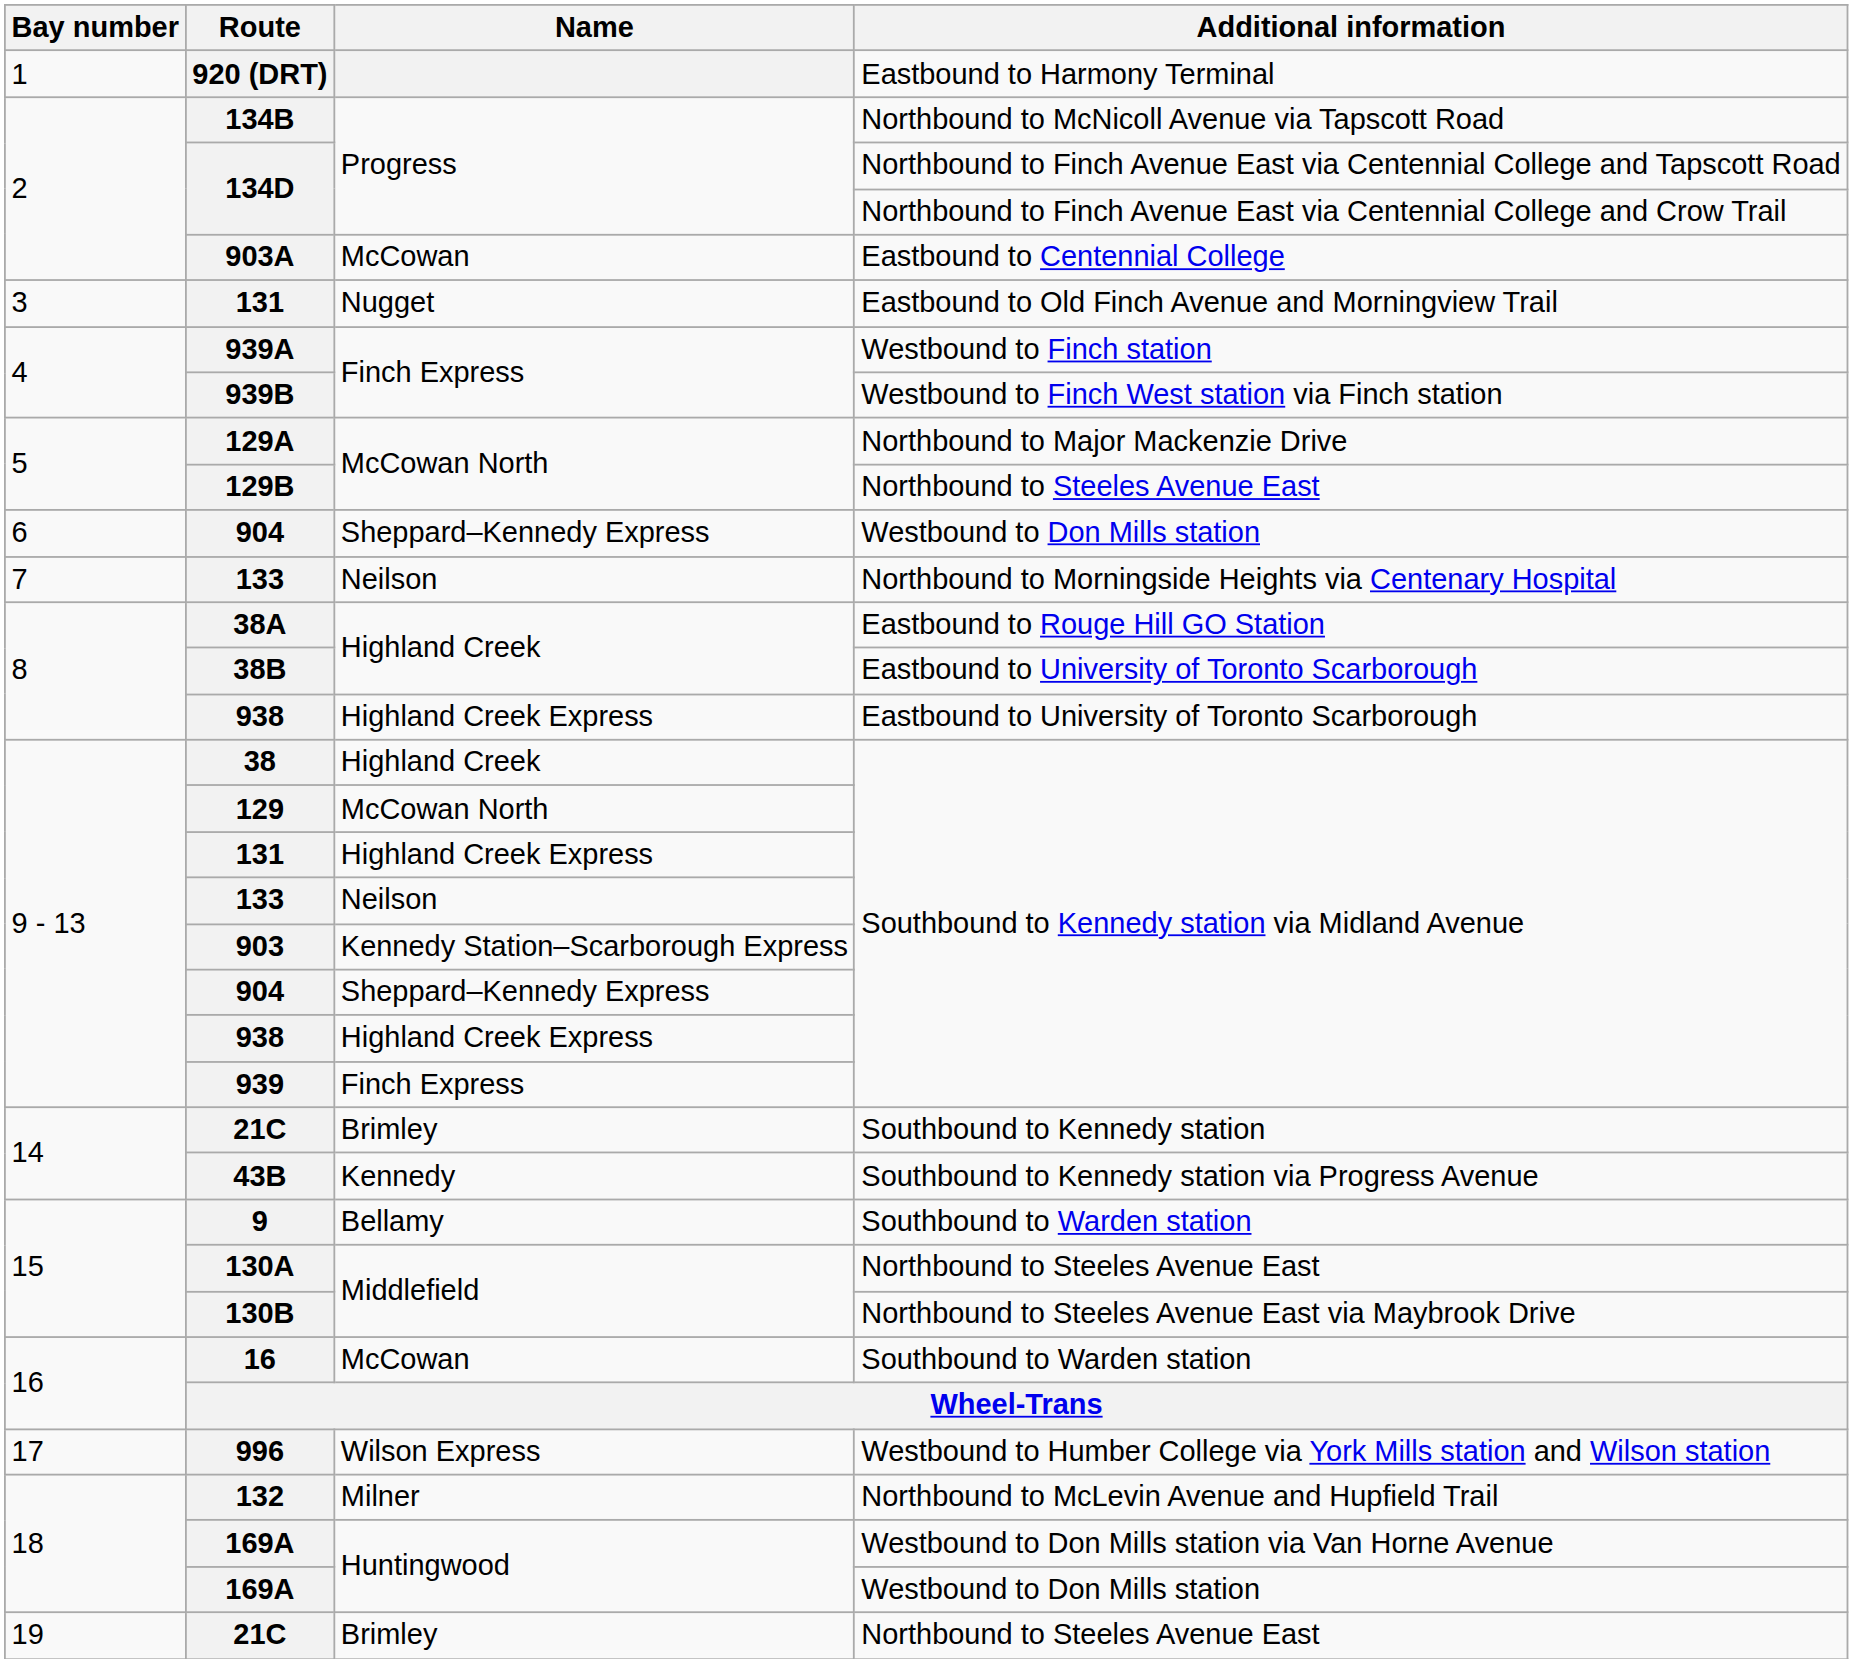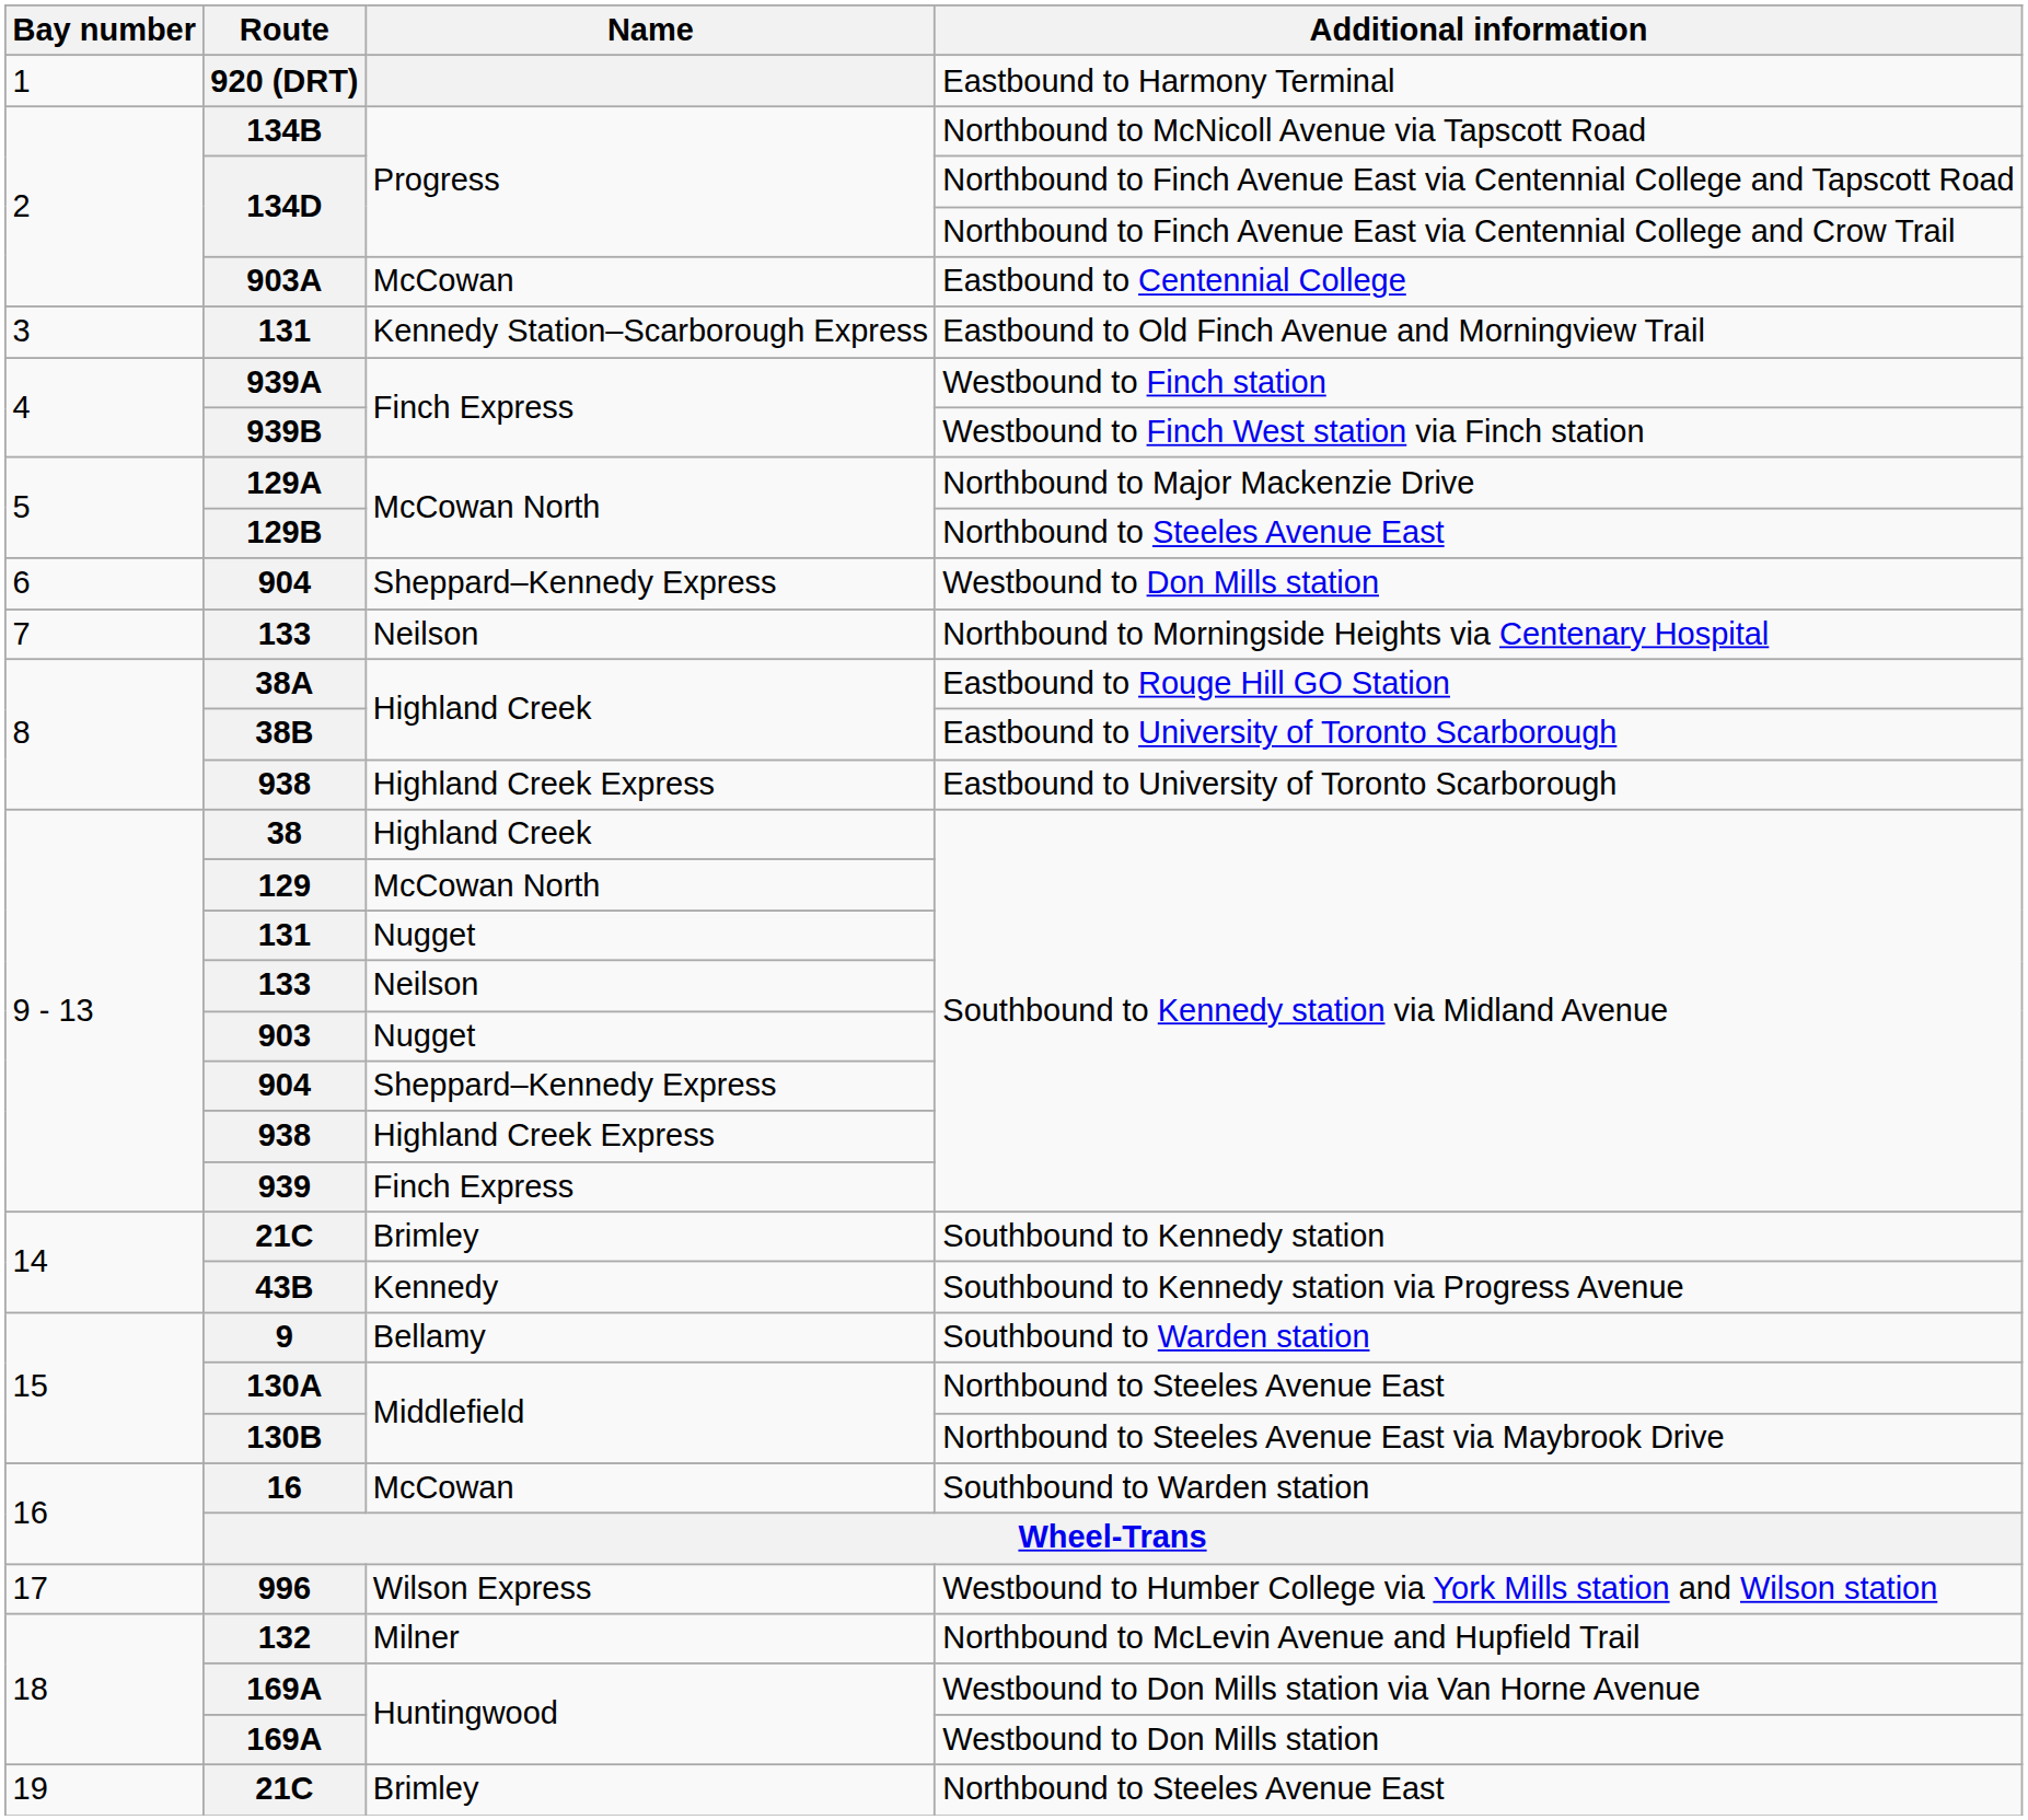131 / Eastbound to Old Finch Avenue and Morningview Trail | Name: Nugget -> Kennedy Station–Scarborough Express
131 / Southbound to Kennedy station via Midland Avenue | Name: Highland Creek Express -> Nugget
903 | Name: Kennedy Station–Scarborough Express -> Nugget
